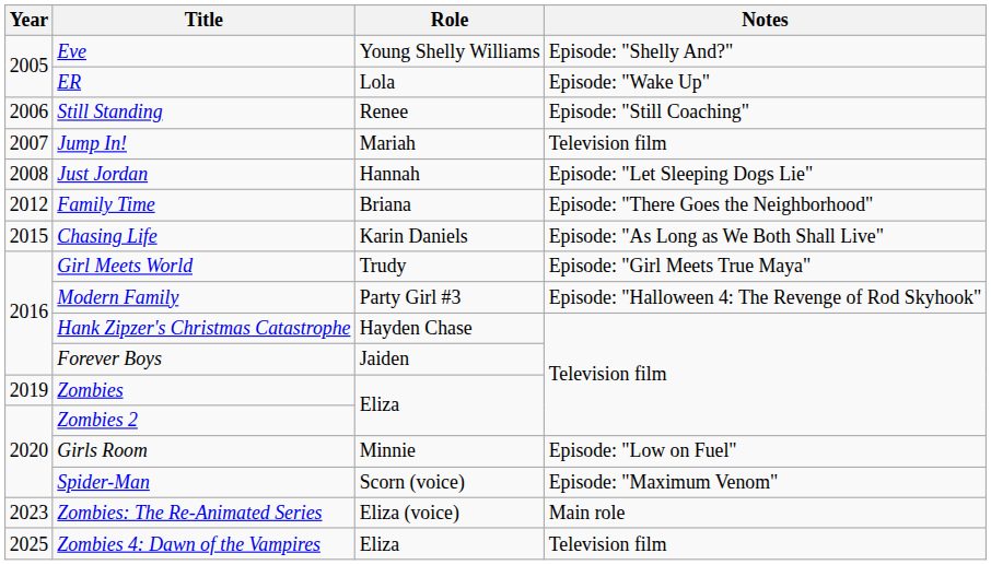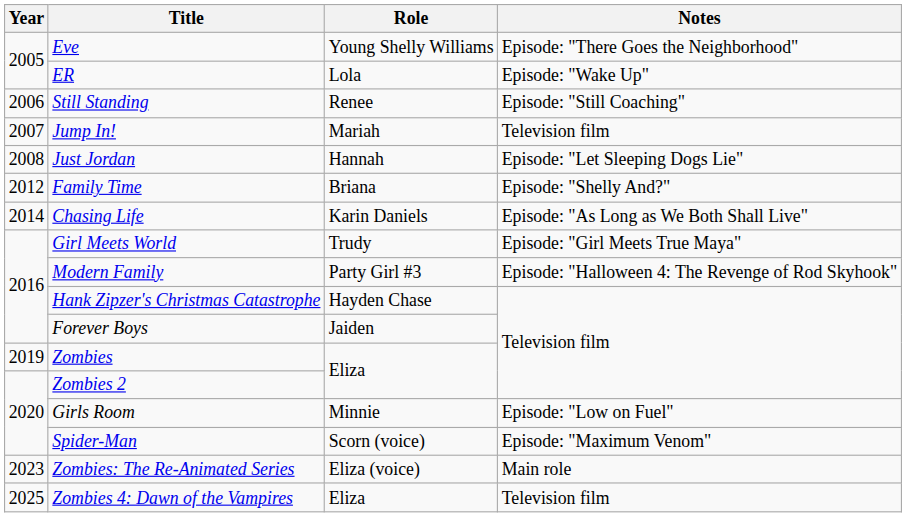Eve | Notes: Episode: "Shelly And?" -> Episode: "There Goes the Neighborhood"
Family Time | Notes: Episode: "There Goes the Neighborhood" -> Episode: "Shelly And?"
Chasing Life | Year: 2015 -> 2014
